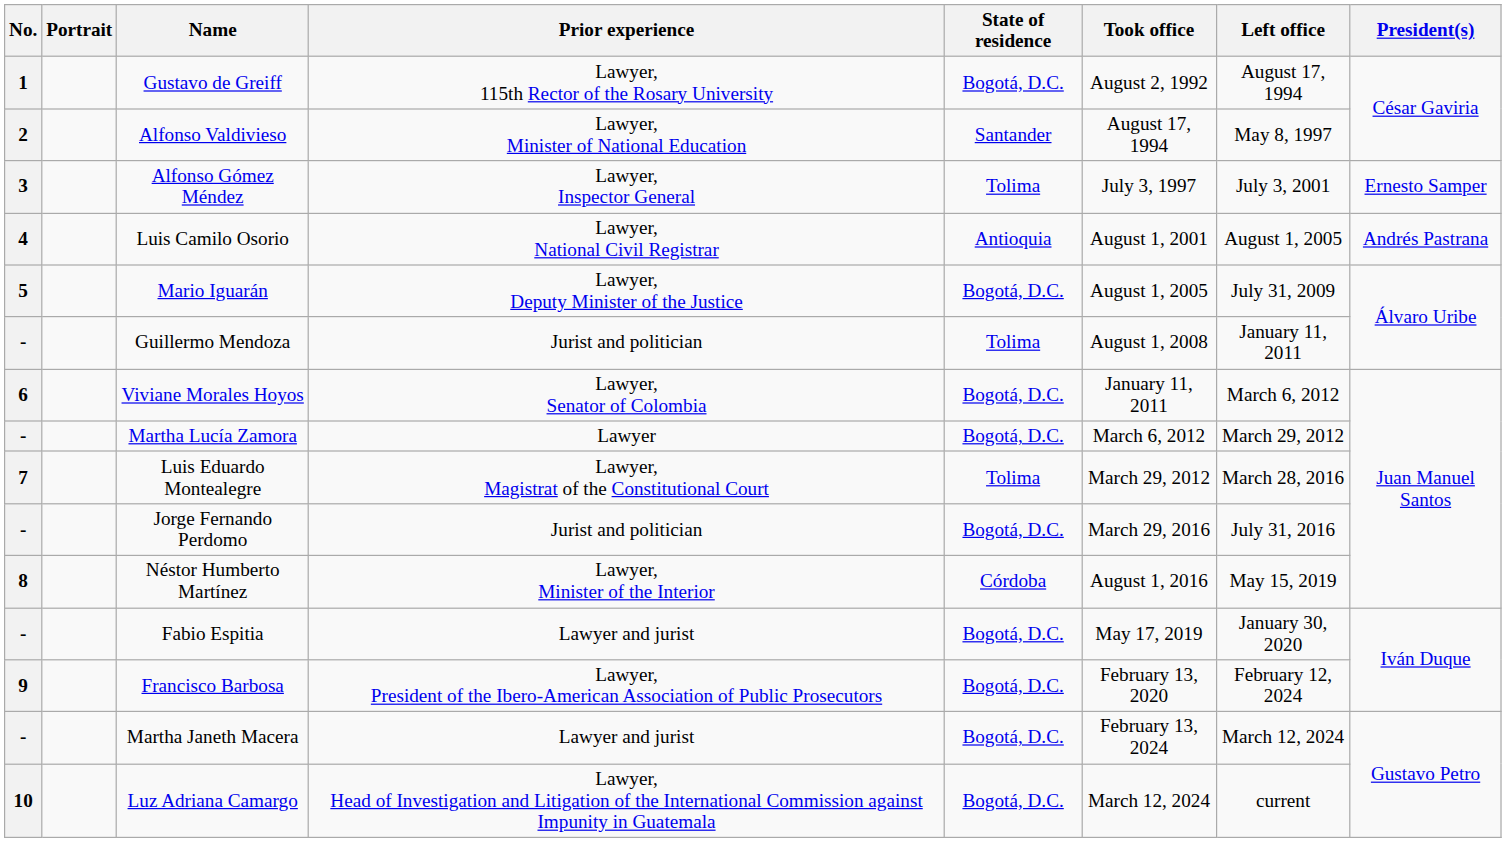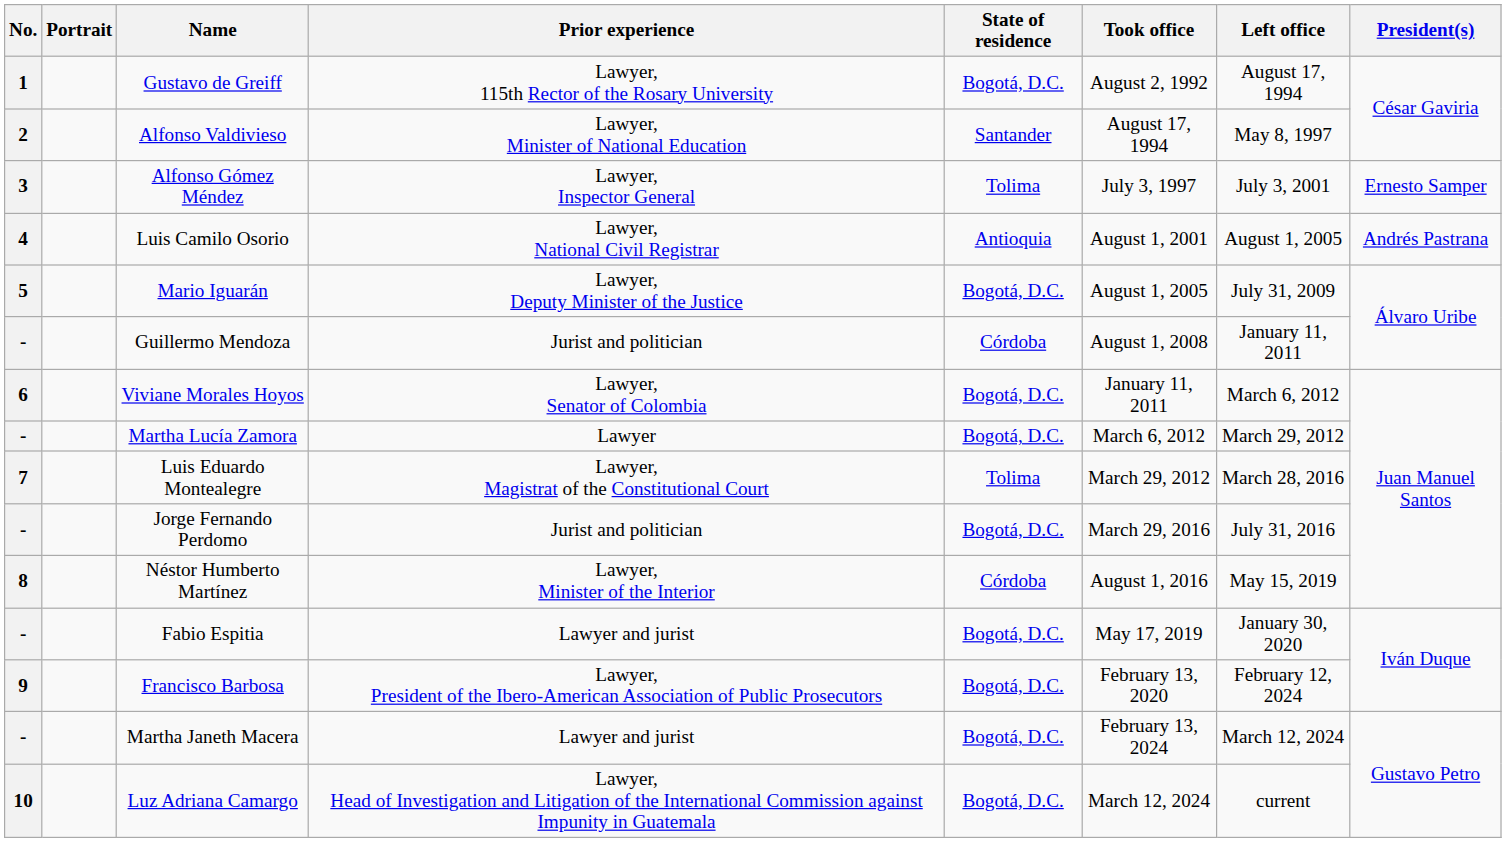Guillermo Mendoza | State of residence: Tolima -> Córdoba
